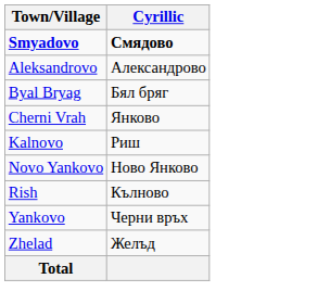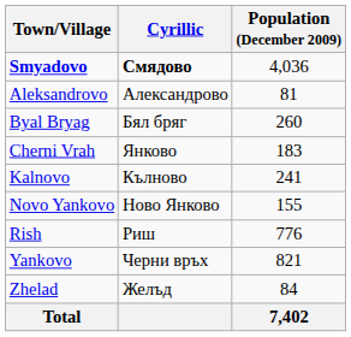+ column: Population (December 2009) | 4,036 | 81 | 260 | 183 | 241 | 155 | 776 | 821 | 84 | 7,402
Kalnovo | Cyrillic: Риш -> Кълново
Rish | Cyrillic: Кълново -> Риш
